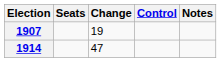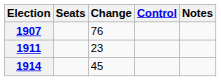1907 | Change: 19 -> 76
+ row: 1911 | 23
1914 | Change: 47 -> 45
